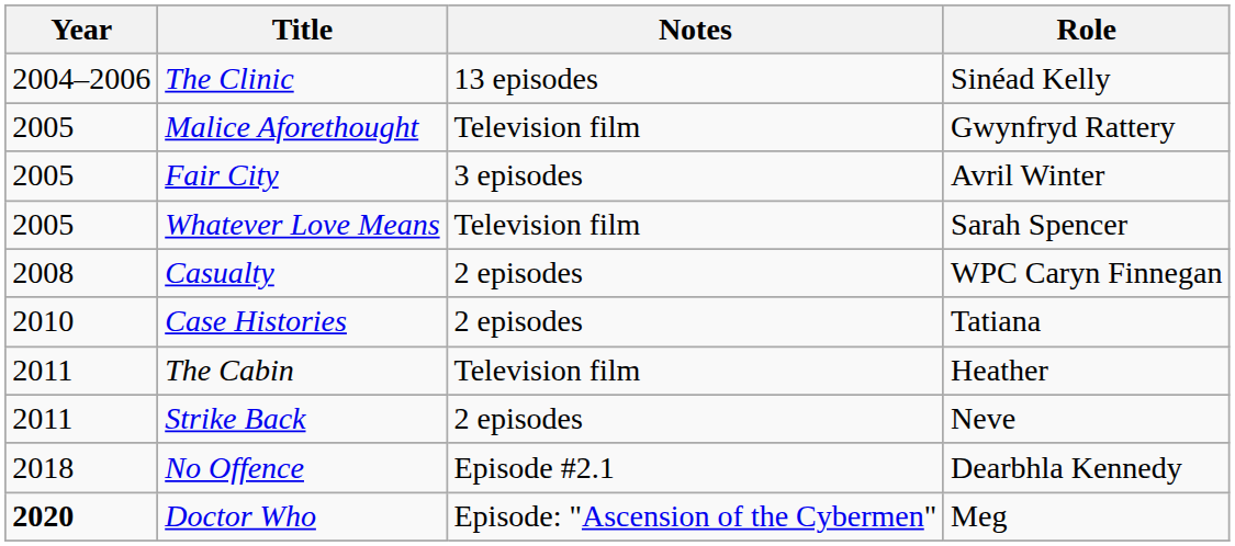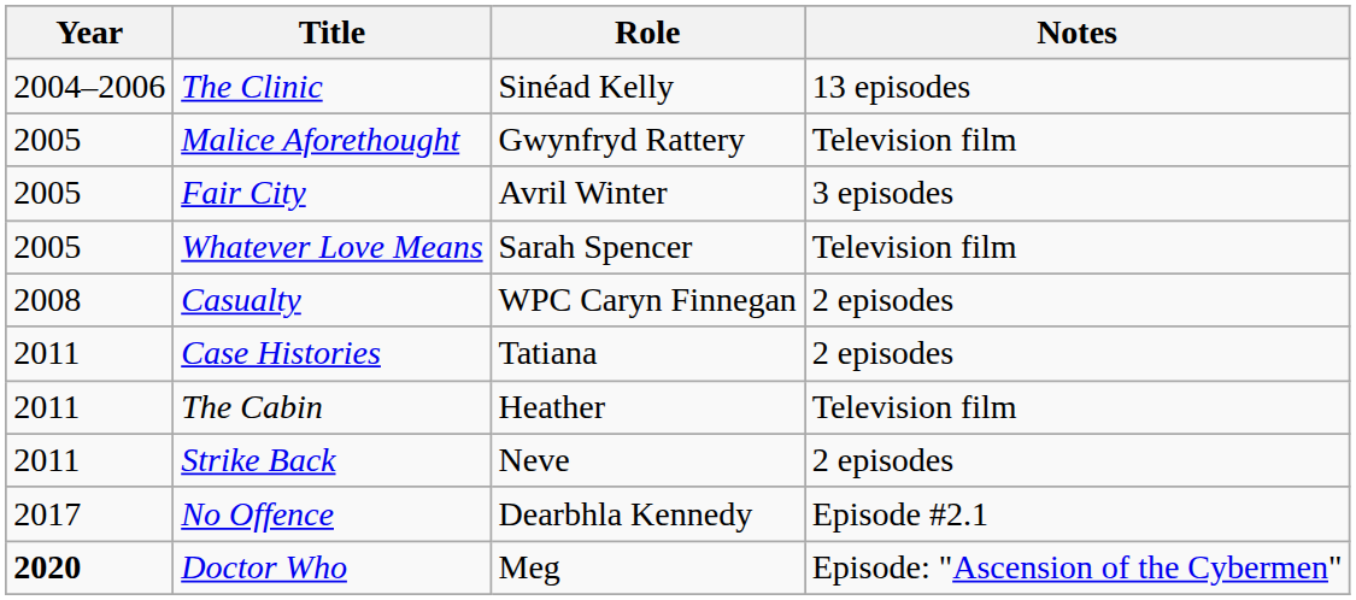columns swapped: Role <-> Notes
Case Histories | Year: 2010 -> 2011
No Offence | Year: 2018 -> 2017
